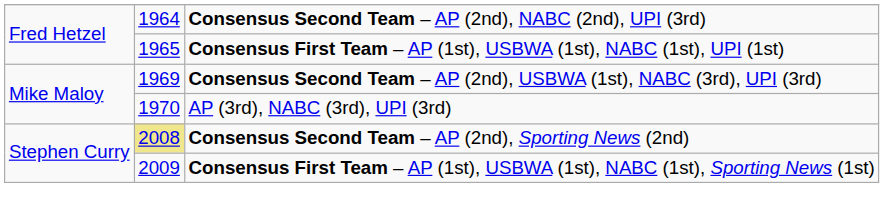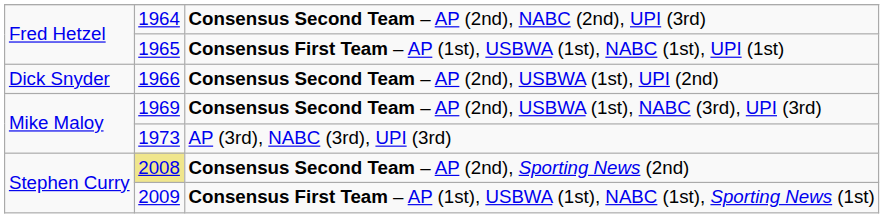+ row: Dick Snyder | 1966 | Consensus Second Team – AP (2nd), USBWA (1st), UPI (2nd)
AP (3rd), NABC (3rd), UPI (3rd) | column 2: 1970 -> 1973
